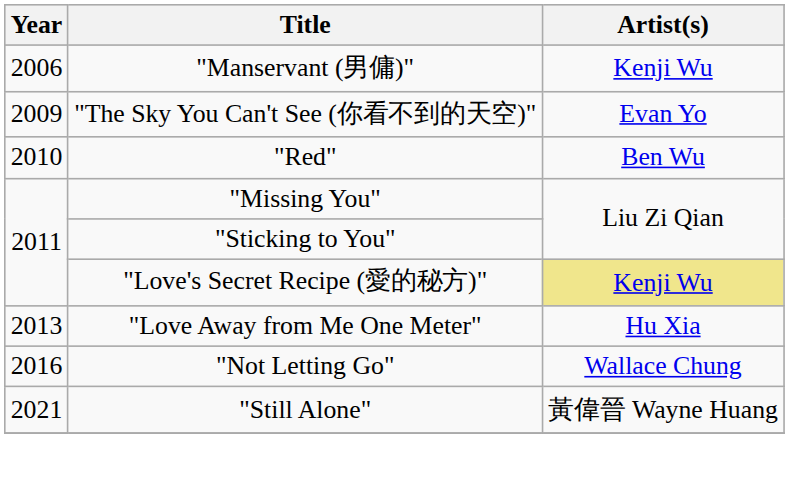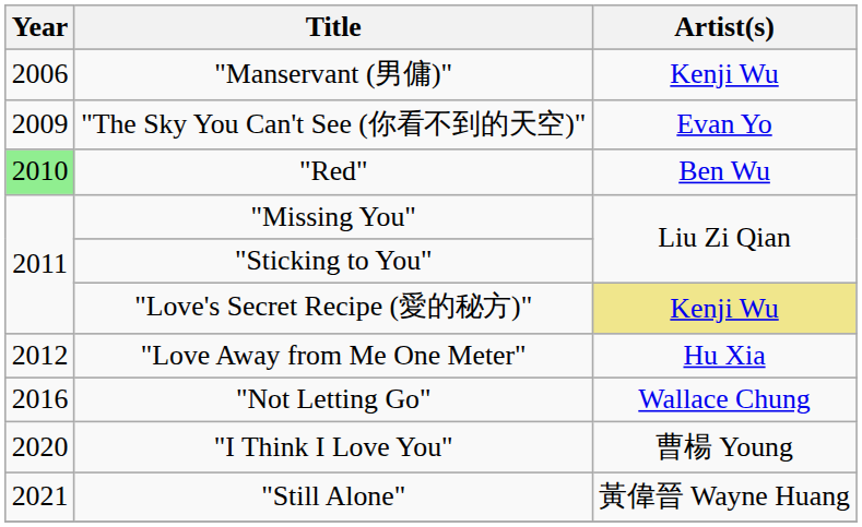"Red" | Year: no background -> lightgreen background
"Love Away from Me One Meter" | Year: 2013 -> 2012
+ row: 2020 | "I Think I Love You" | 曹楊 Young
